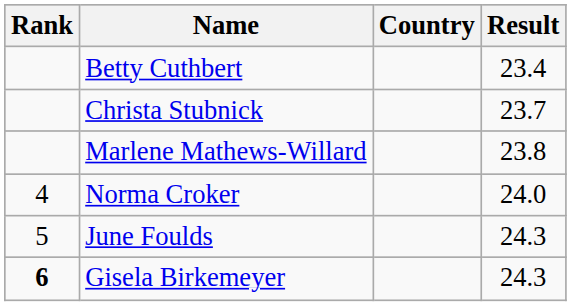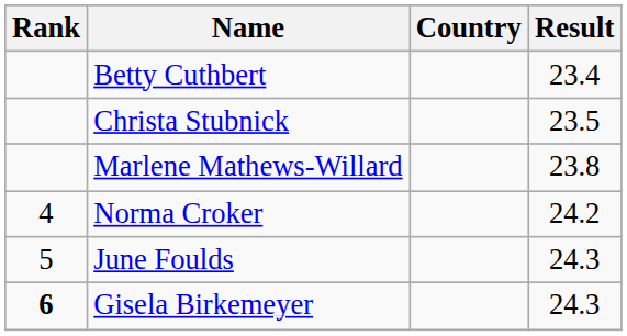Christa Stubnick | Result: 23.7 -> 23.5
Norma Croker | Result: 24.0 -> 24.2
